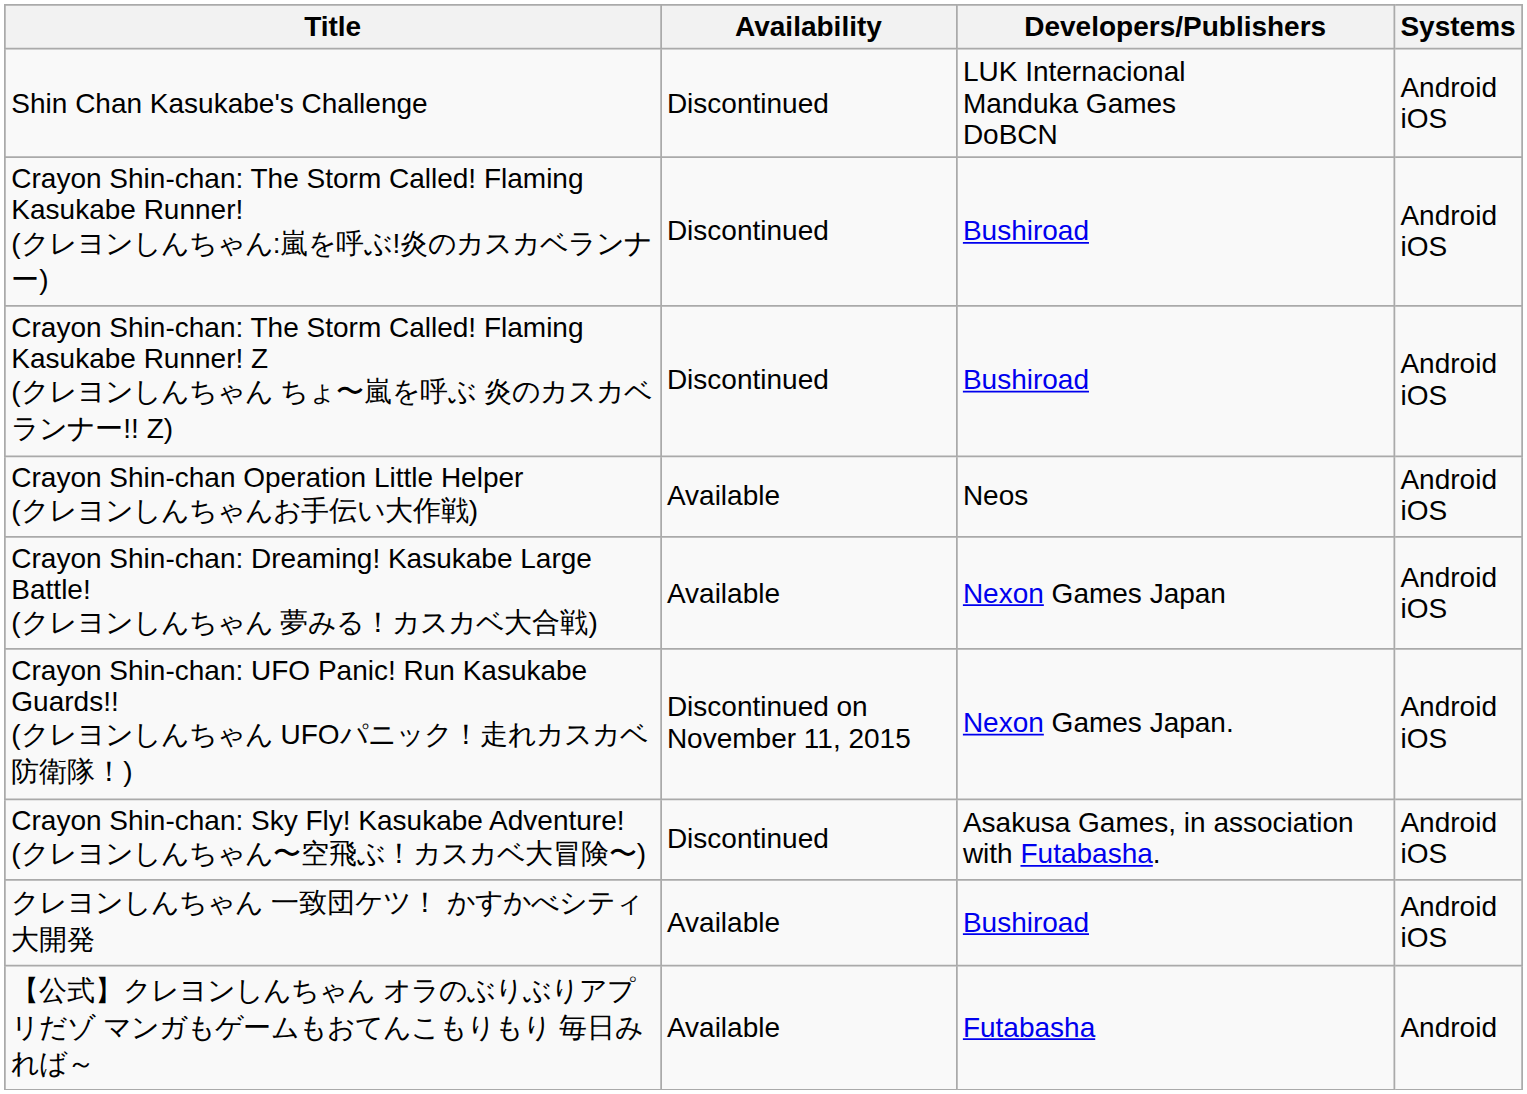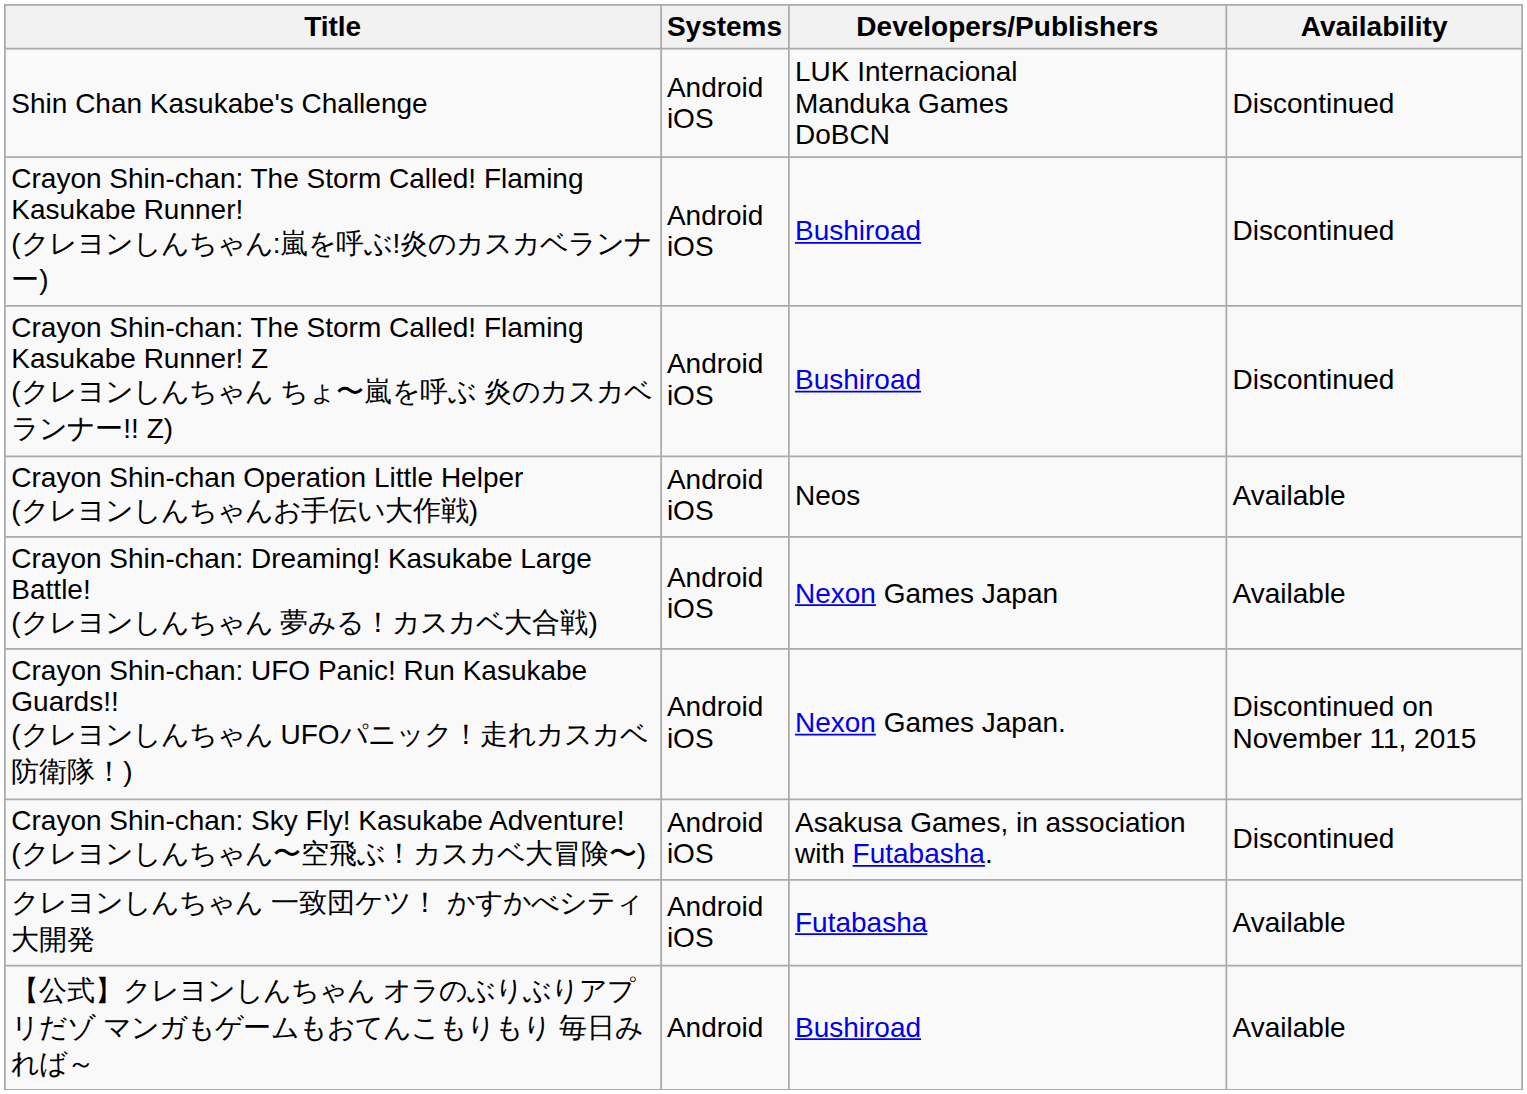columns swapped: Systems <-> Availability
クレヨンしんちゃん 一致団ケツ！ かすかべシティ大開発 | Developers/Publishers: Bushiroad -> Futabasha
【公式】クレヨンしんちゃん オラのぶりぶりアプリだゾ マンガもゲームもおてんこもりもり 毎日みれば～ | Developers/Publishers: Futabasha -> Bushiroad
